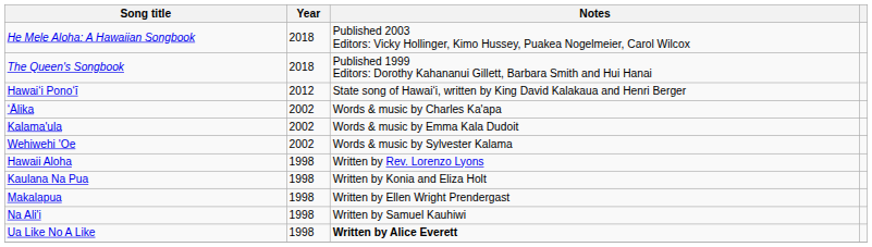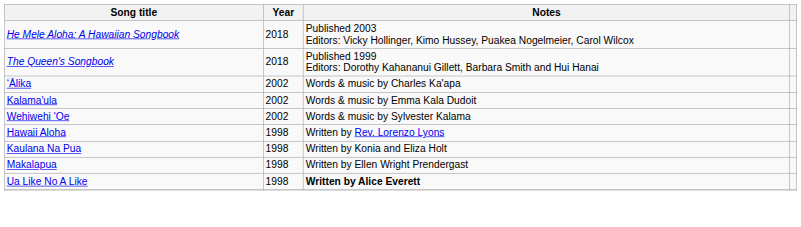- row: Hawaiʻi Ponoʻī | 2012 | State song of Hawaiʻi, written by King David Kalakaua and Henri Berger
- row: Na Ali'i | 1998 | Written by Samuel Kauhiwi
